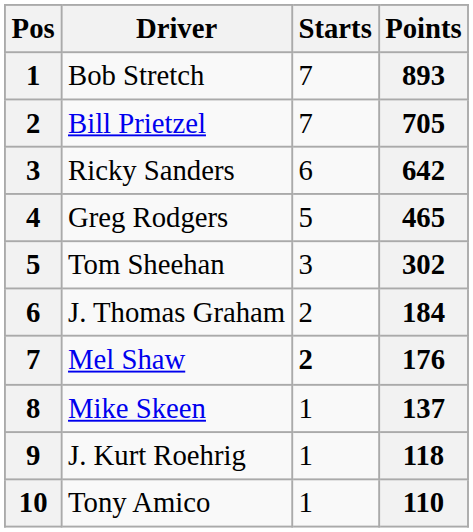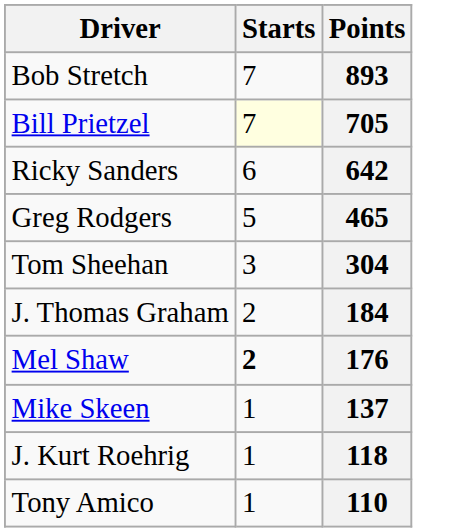- column: Pos | 1 | 2 | 3 | 4 | 5 | 6 | 7 | 8 | 9 | 10
Bill Prietzel | Starts: no background -> lightyellow background
Tom Sheehan | Points: 302 -> 304
